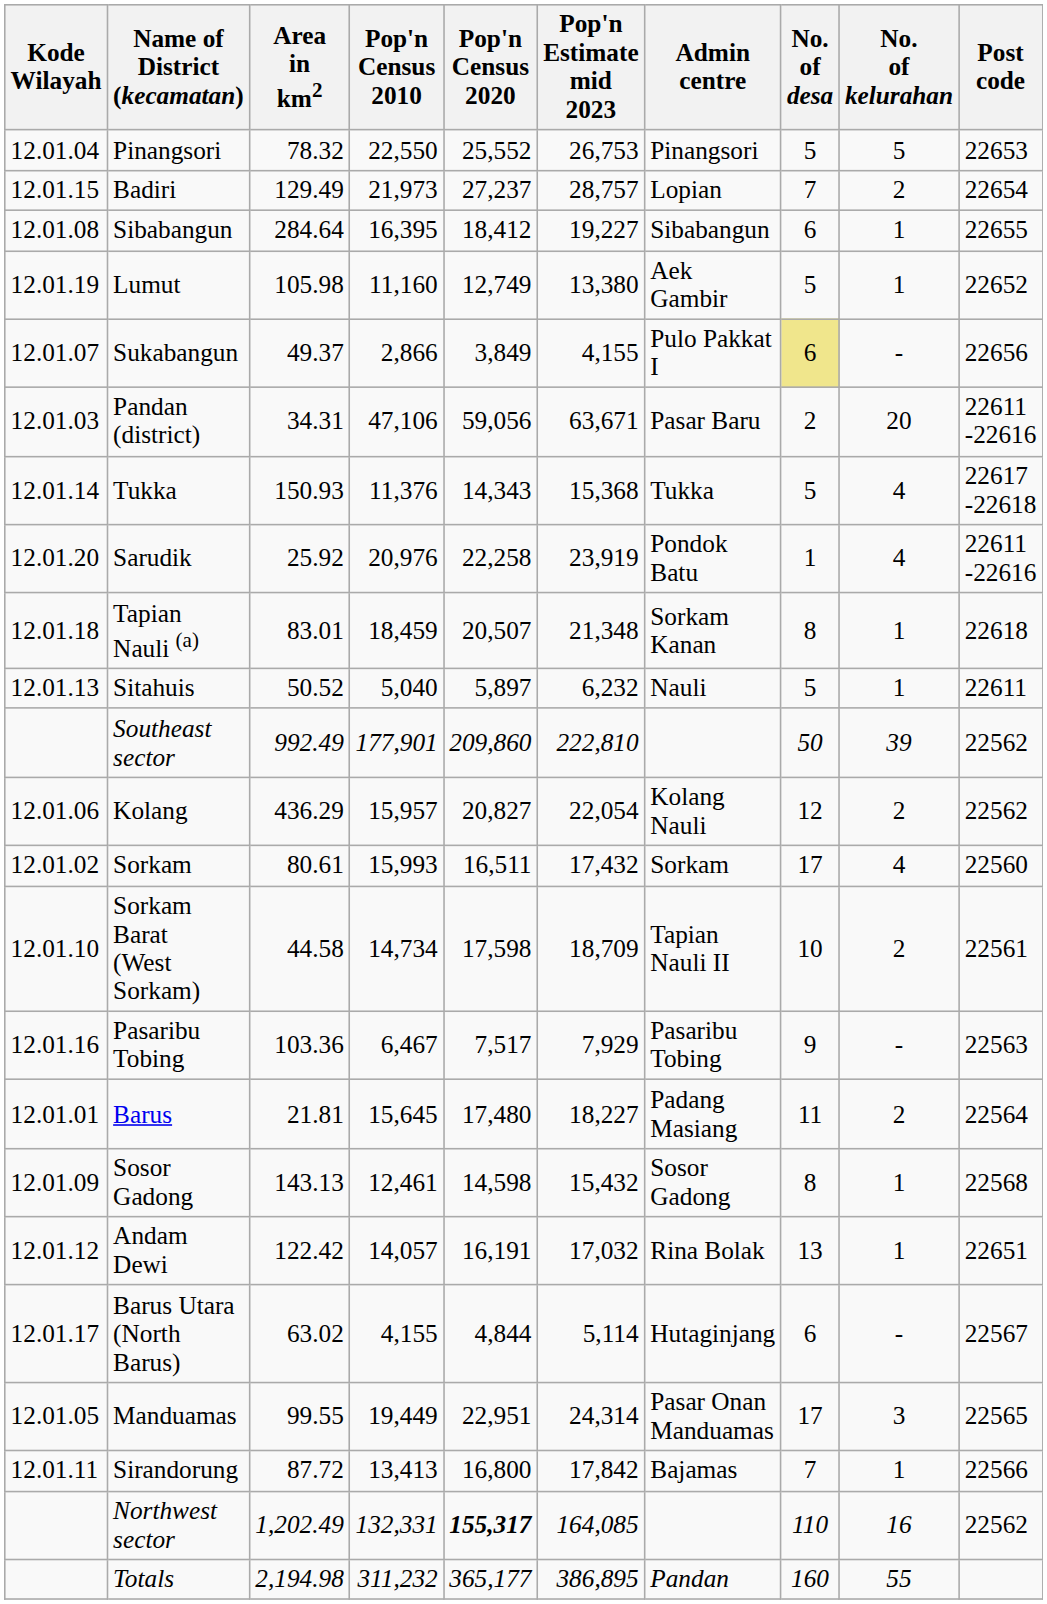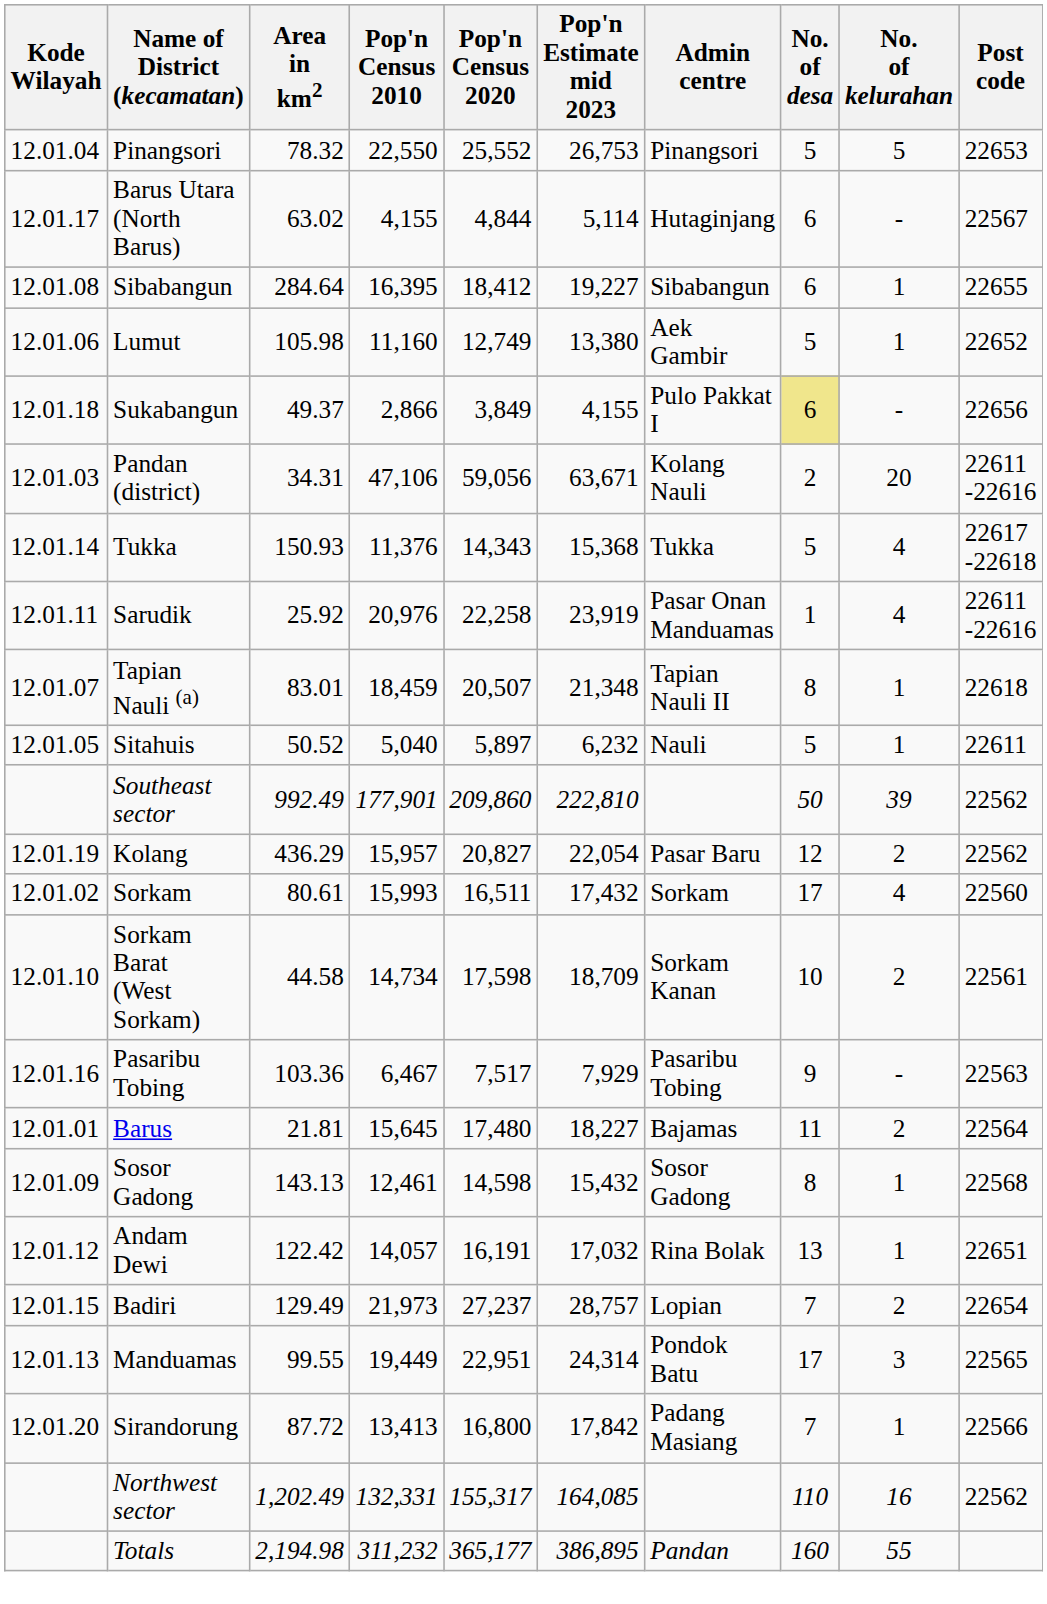rows swapped: Badiri <-> Barus Utara (North Barus)
Lumut | Kode Wilayah: 12.01.19 -> 12.01.06
Sukabangun | Kode Wilayah: 12.01.07 -> 12.01.18
Pandan (district) | Admin centre: Pasar Baru -> Kolang Nauli
Sarudik | Kode Wilayah: 12.01.20 -> 12.01.11
Sarudik | Admin centre: Pondok Batu -> Pasar Onan Manduamas
Tapian Nauli (a) | Kode Wilayah: 12.01.18 -> 12.01.07
Tapian Nauli (a) | Admin centre: Sorkam Kanan -> Tapian Nauli II
Sitahuis | Kode Wilayah: 12.01.13 -> 12.01.05
Kolang | Kode Wilayah: 12.01.06 -> 12.01.19
Kolang | Admin centre: Kolang Nauli -> Pasar Baru
Sorkam Barat (West Sorkam) | Admin centre: Tapian Nauli II -> Sorkam Kanan
Barus | Admin centre: Padang Masiang -> Bajamas
Manduamas | Kode Wilayah: 12.01.05 -> 12.01.13
Manduamas | Admin centre: Pasar Onan Manduamas -> Pondok Batu
Sirandorung | Kode Wilayah: 12.01.11 -> 12.01.20
Sirandorung | Admin centre: Bajamas -> Padang Masiang
Northwest sector | Pop'n Census 2020: bold -> normal
